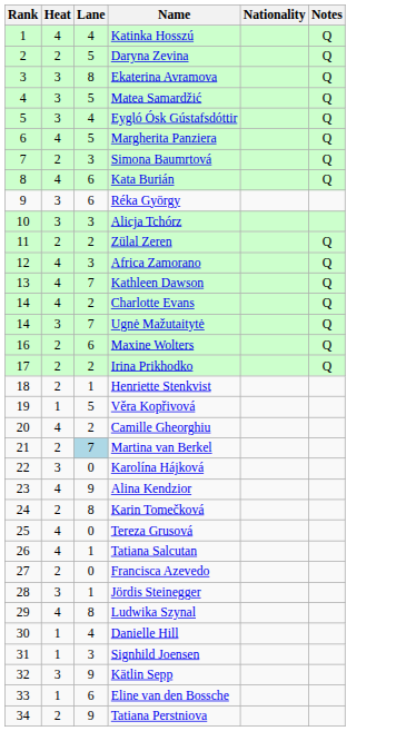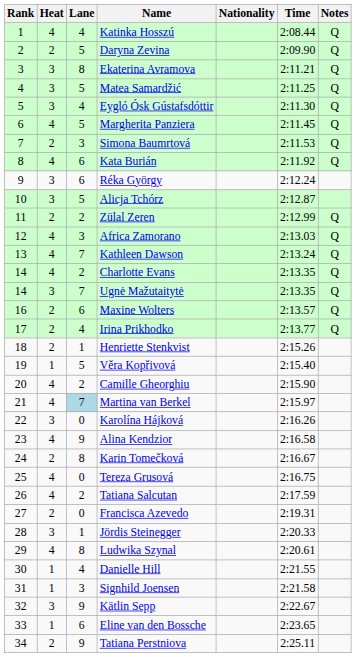+ column: Time | 2:08.44 | 2:09.90 | 2:11.21 | 2:11.25 | 2:11.30 | 2:11.45 | 2:11.53 | 2:11.92 | 2:12.24 | 2:12.87 | 2:12.99 | 2:13.03 | 2:13.24 | 2:13.35 | 2:13.35 | 2:13.57 | 2:13.77 | 2:15.26 | 2:15.40 | 2:15.90 | 2:15.97 | 2:16.26 | 2:16.58 | 2:16.67 | 2:16.75 | 2:17.59 | 2:19.31 | 2:20.33 | 2:20.61 | 2:21.55 | 2:21.58 | 2:22.67 | 2:23.65 | 2:25.11
Alicja Tchórz | Lane: 3 -> 5
Irina Prikhodko | Lane: 2 -> 4
Martina van Berkel | Heat: 2 -> 4
Tatiana Salcutan | Lane: 1 -> 2
